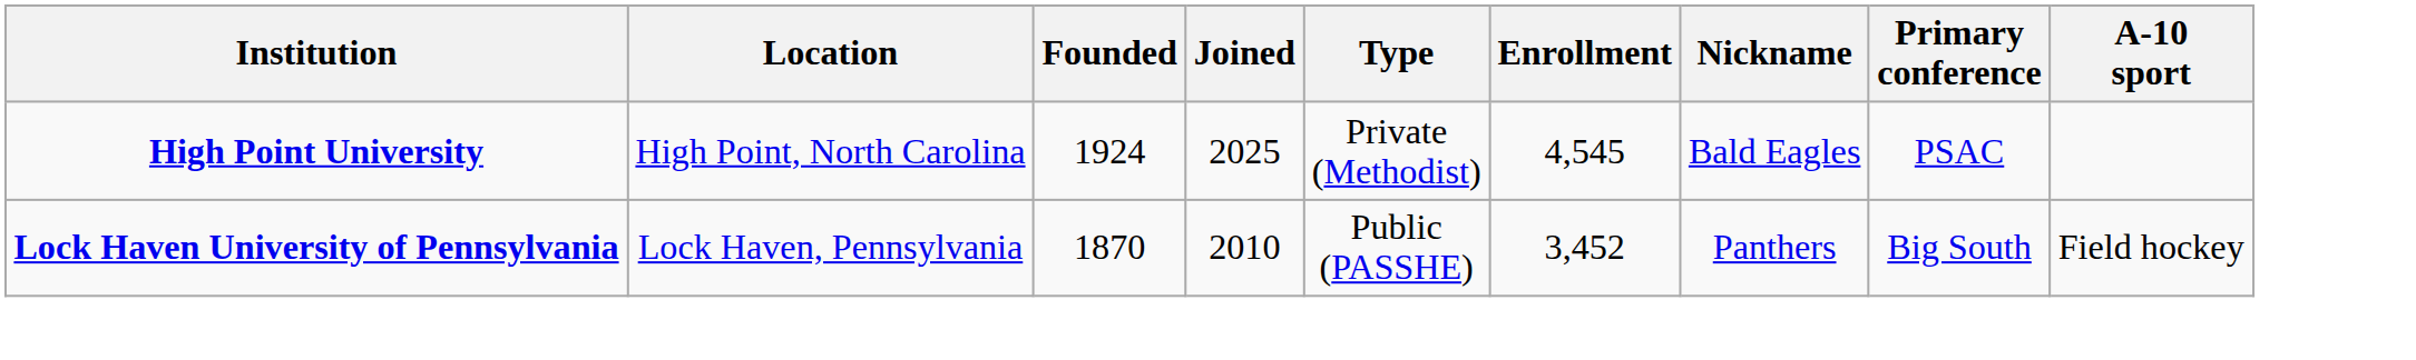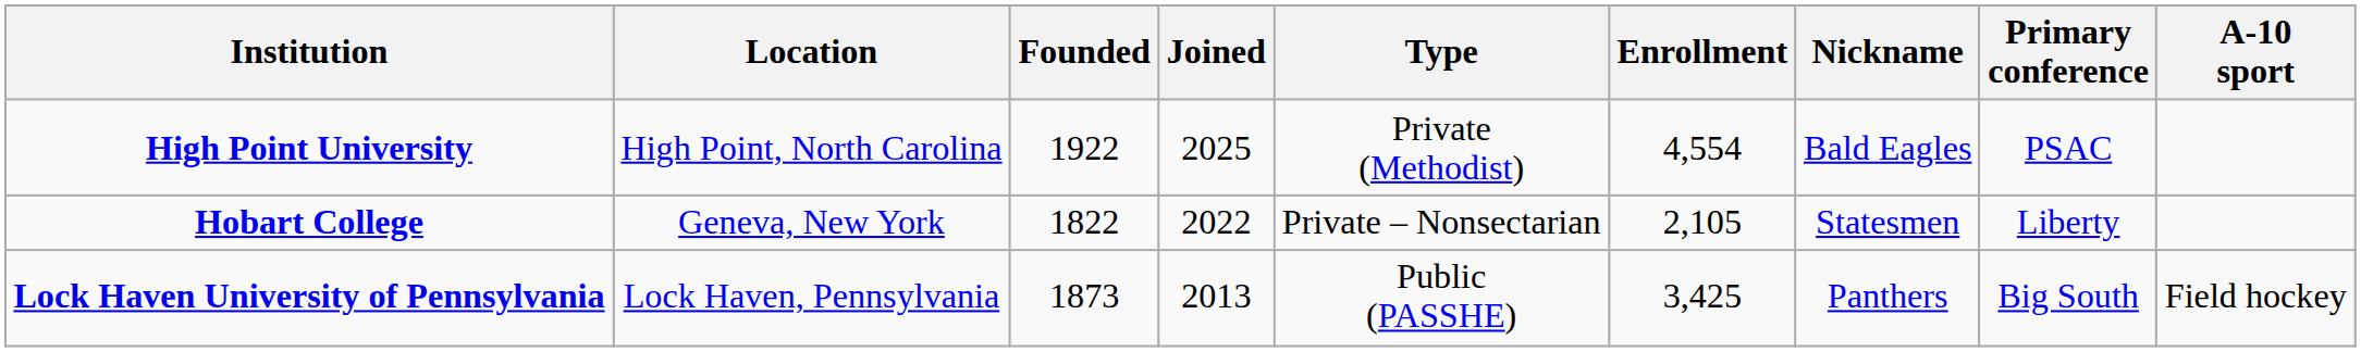High Point University | Founded: 1924 -> 1922
High Point University | Enrollment: 4,545 -> 4,554
+ row: Hobart College | Geneva, New York | 1822 | 2022 | Private – Nonsectarian | 2,105 | Statesmen | Liberty
Lock Haven University of Pennsylvania | Founded: 1870 -> 1873
Lock Haven University of Pennsylvania | Joined: 2010 -> 2013
Lock Haven University of Pennsylvania | Enrollment: 3,452 -> 3,425
